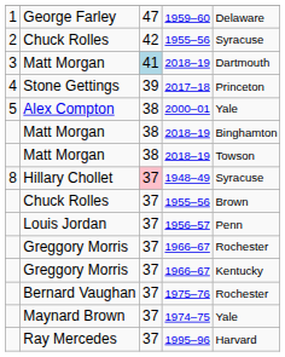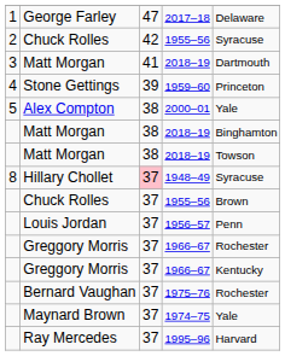George Farley | column 4: 1959–60 -> 2017–18
3 / Matt Morgan | column 3: lightblue background -> no background
Stone Gettings | column 4: 2017–18 -> 1959–60
